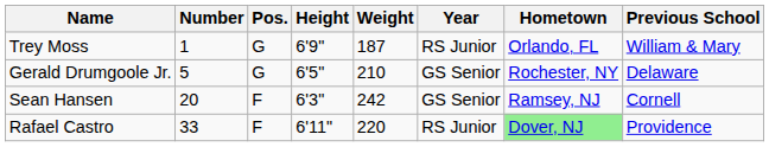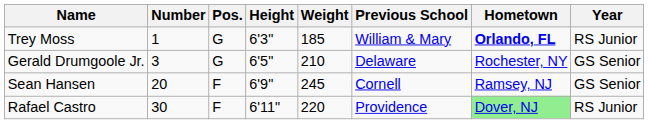columns swapped: Year <-> Previous School
Trey Moss | Height: 6'9" -> 6'3"
Trey Moss | Weight: 187 -> 185
Trey Moss | Hometown: normal -> bold
Gerald Drumgoole Jr. | Number: 5 -> 3
Sean Hansen | Height: 6'3" -> 6'9"
Sean Hansen | Weight: 242 -> 245
Rafael Castro | Number: 33 -> 30
